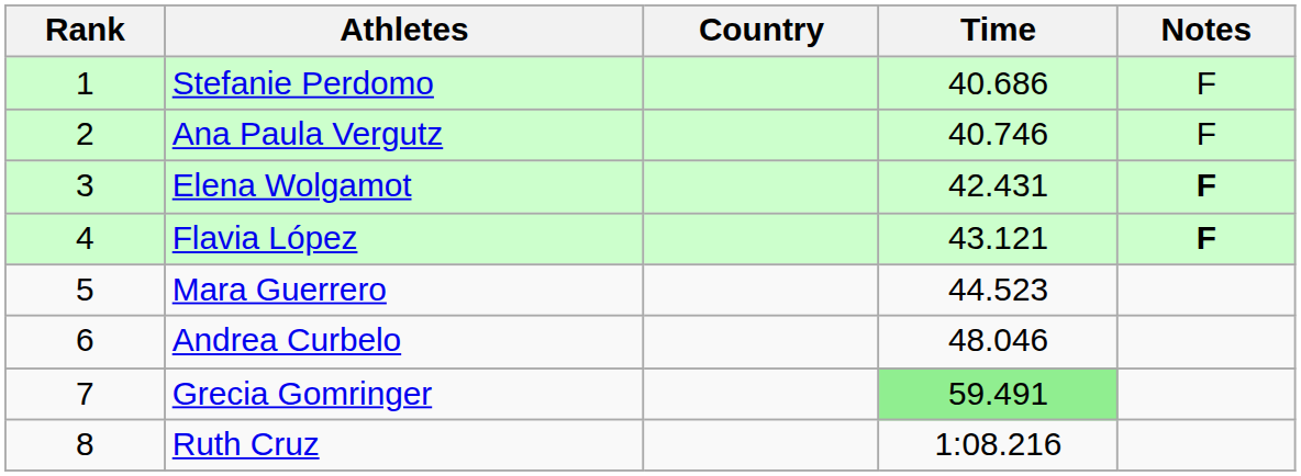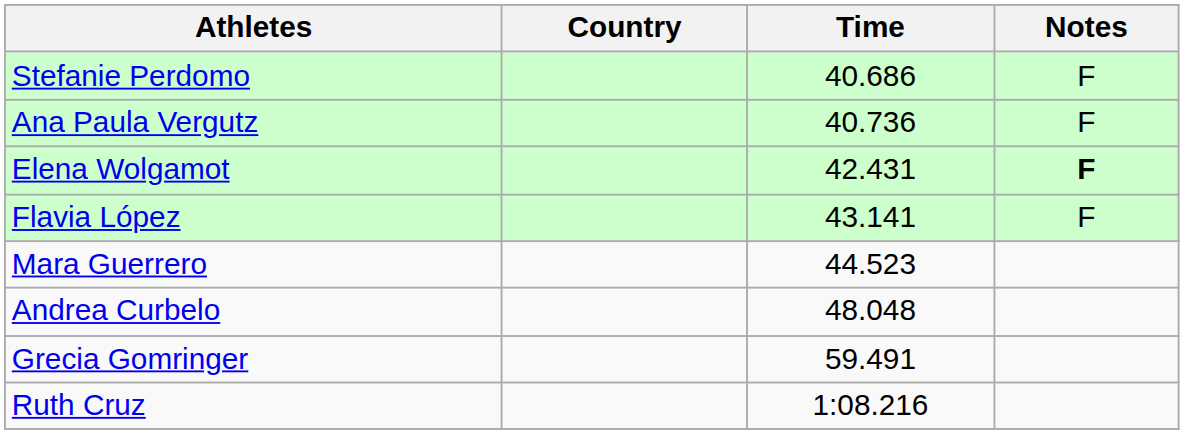- column: Rank | 1 | 2 | 3 | 4 | 5 | 6 | 7 | 8
Ana Paula Vergutz | Time: 40.746 -> 40.736
Flavia López | Time: 43.121 -> 43.141
Flavia López | Notes: bold -> normal
Andrea Curbelo | Time: 48.046 -> 48.048
Grecia Gomringer | Time: lightgreen background -> no background
